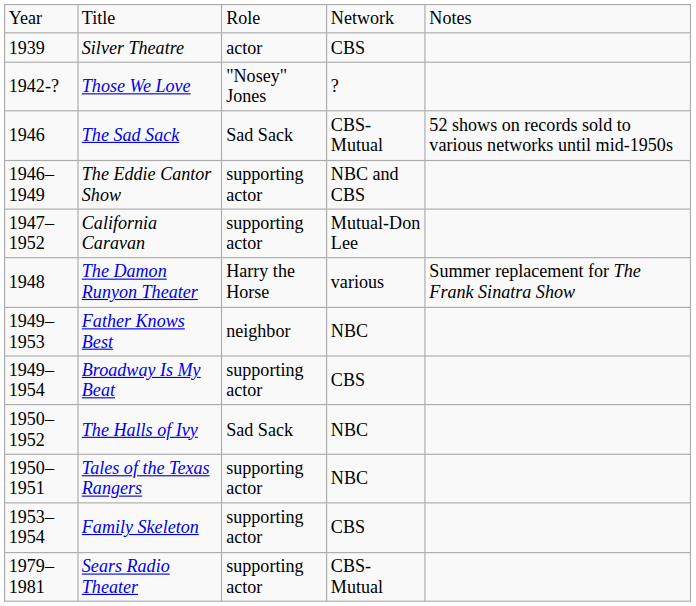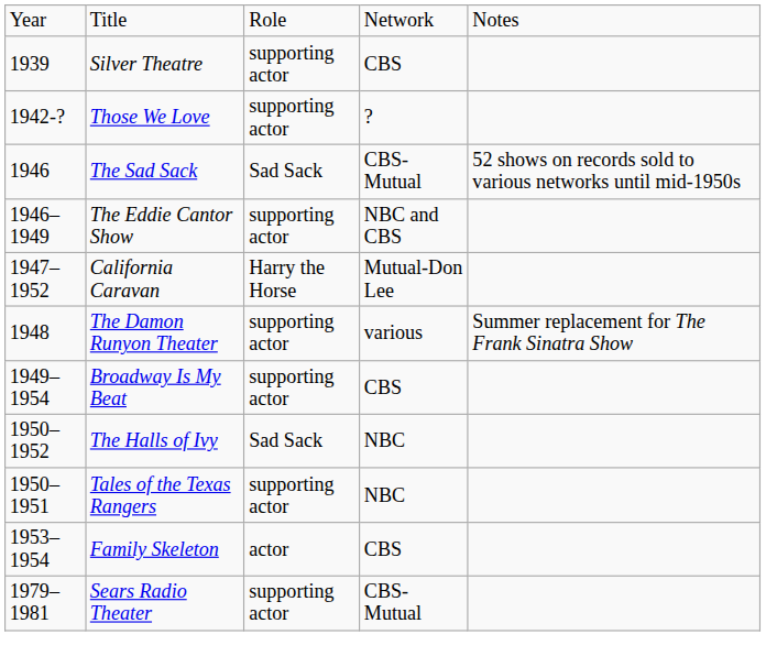Silver Theatre | column 3: actor -> supporting actor
Those We Love | column 3: "Nosey" Jones -> supporting actor
California Caravan | column 3: supporting actor -> Harry the Horse
The Damon Runyon Theater | column 3: Harry the Horse -> supporting actor
- row: 1949–1953 | Father Knows Best | neighbor | NBC
Family Skeleton | column 3: supporting actor -> actor
